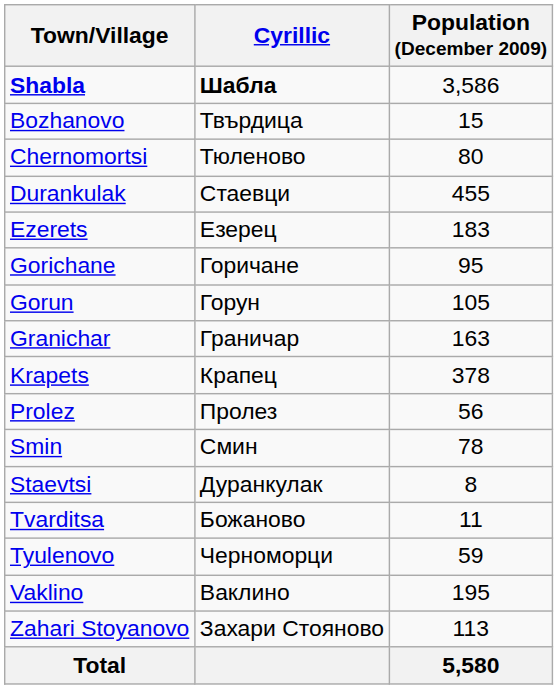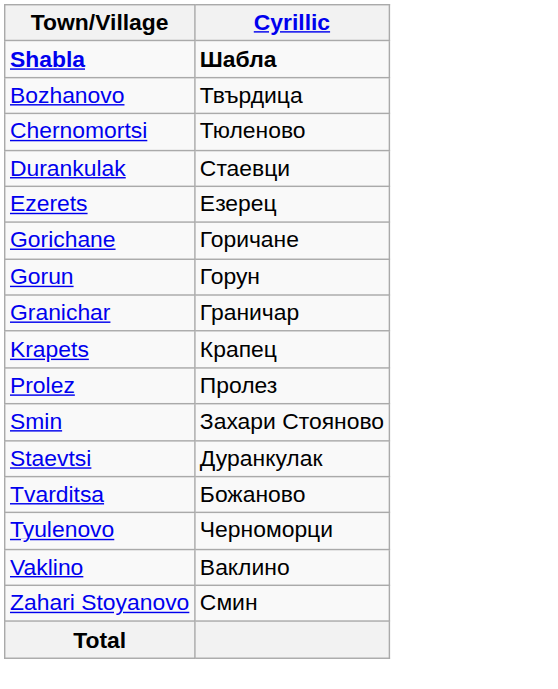- column: Population (December 2009) | 3,586 | 15 | 80 | 455 | 183 | 95 | 105 | 163 | 378 | 56 | 78 | 8 | 11 | 59 | 195 | 113 | 5,580
Smin | Cyrillic: Смин -> Захари Стояново
Zahari Stoyanovo | Cyrillic: Захари Стояново -> Смин
